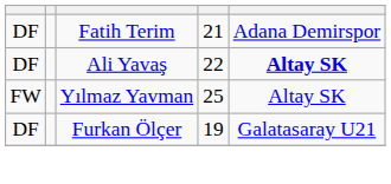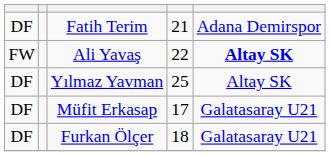Ali Yavaş | column 1: DF -> FW
Yılmaz Yavman | column 1: FW -> DF
+ row: DF | Müfit Erkasap | 17 | Galatasaray U21
Furkan Ölçer | column 4: 19 -> 18
